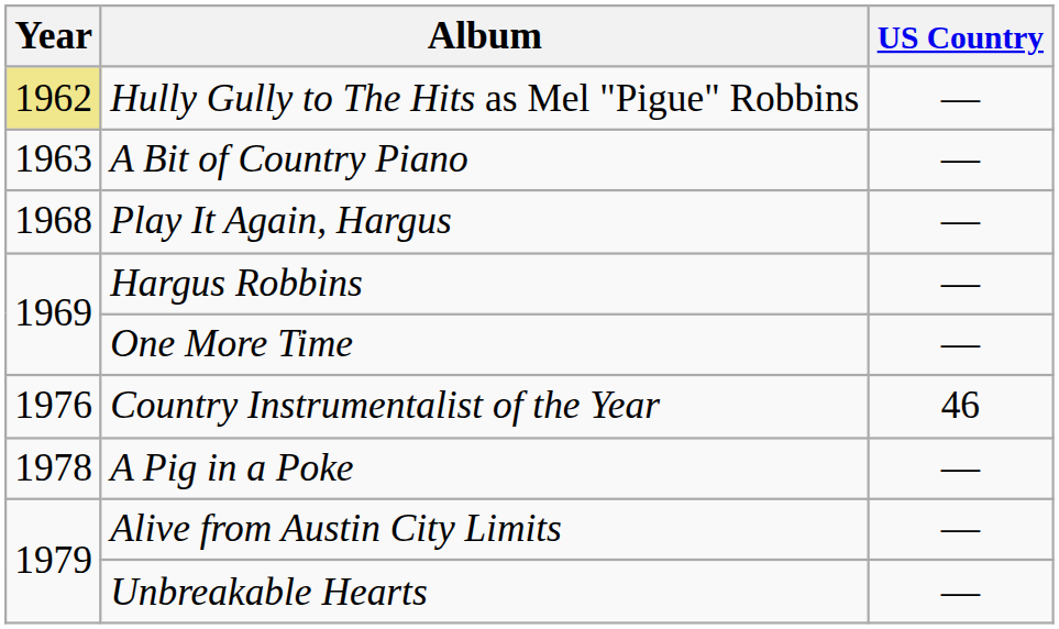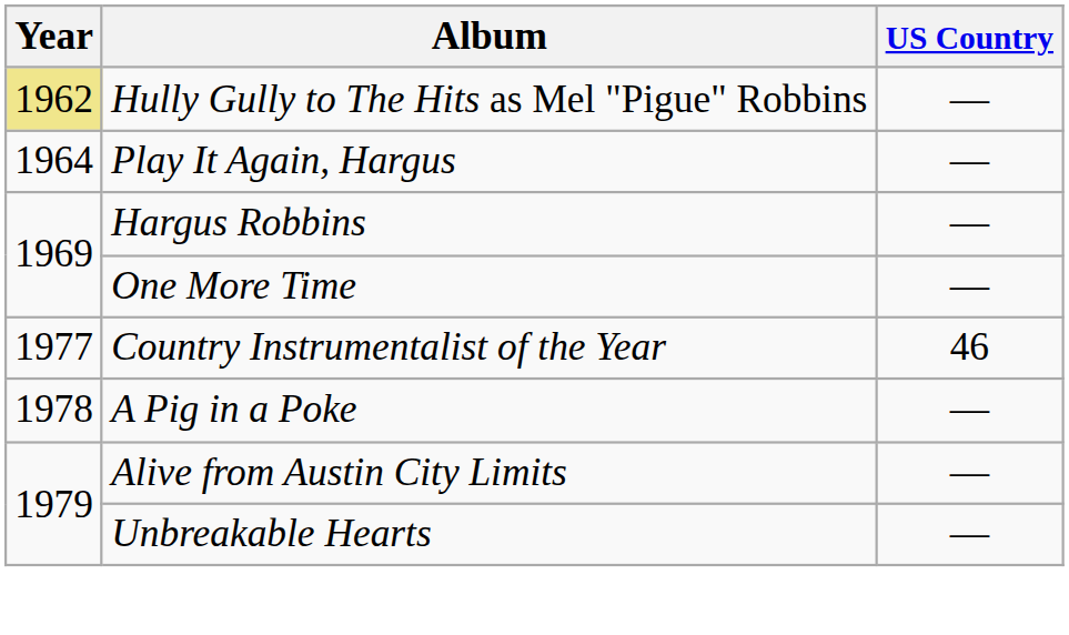- row: 1963 | A Bit of Country Piano | —
Play It Again, Hargus | Year: 1968 -> 1964
Country Instrumentalist of the Year | Year: 1976 -> 1977
